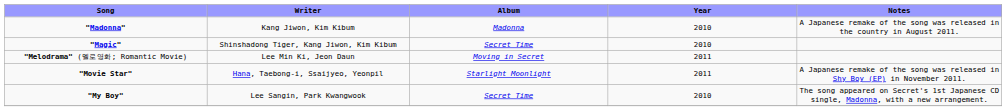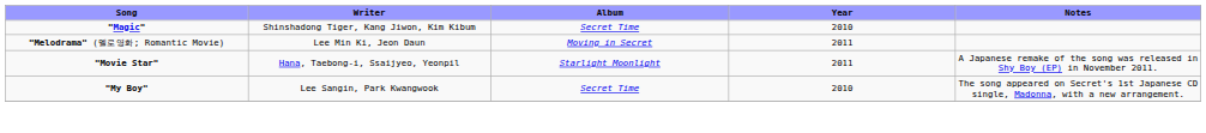- row: "Madonna" | Kang Jiwon, Kim Kibum | Madonna | 2010 | A Japanese remake of the song was released in the country in August 2011.
